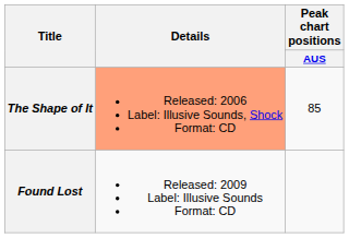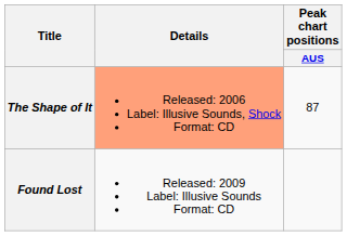The Shape of It | Peak chart positions / AUS: 85 -> 87
